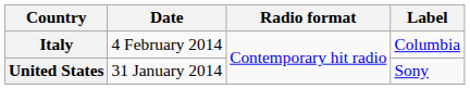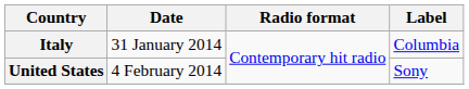Italy | Date: 4 February 2014 -> 31 January 2014
United States | Date: 31 January 2014 -> 4 February 2014
